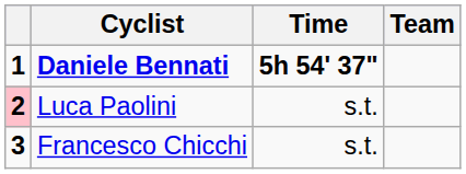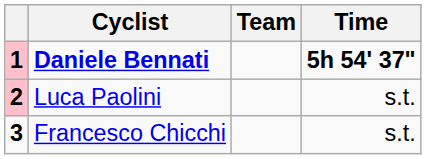columns swapped: Team <-> Time
Daniele Bennati | column 1: no background -> pink background
